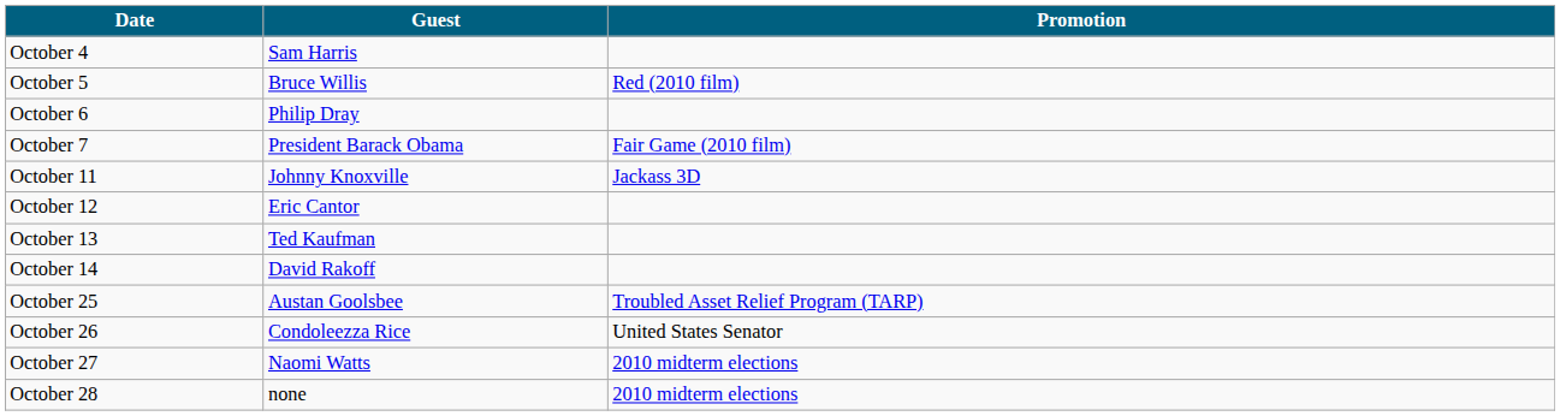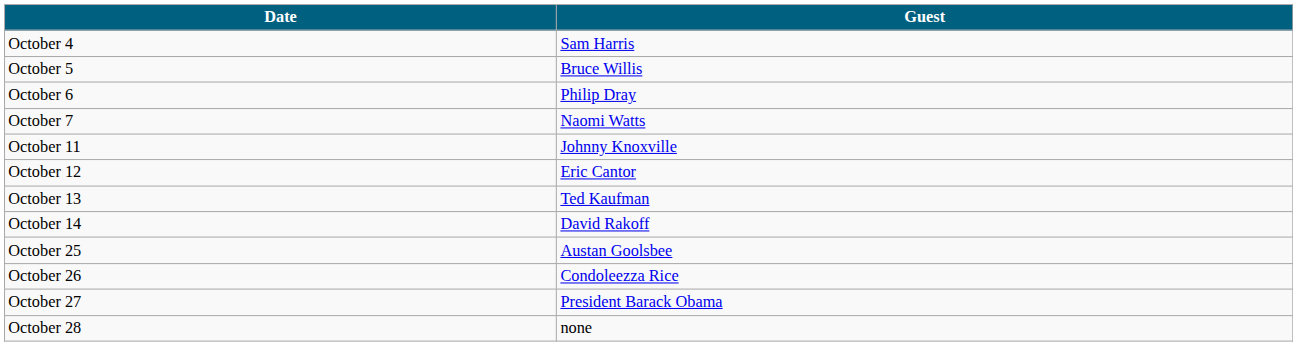- column: Promotion | Red (2010 film) | Fair Game (2010 film) | Jackass 3D | Troubled Asset Relief Program (TARP) | United States Senator | 2010 midterm elections | 2010 midterm elections
October 7 | Guest: President Barack Obama -> Naomi Watts
October 27 | Guest: Naomi Watts -> President Barack Obama
